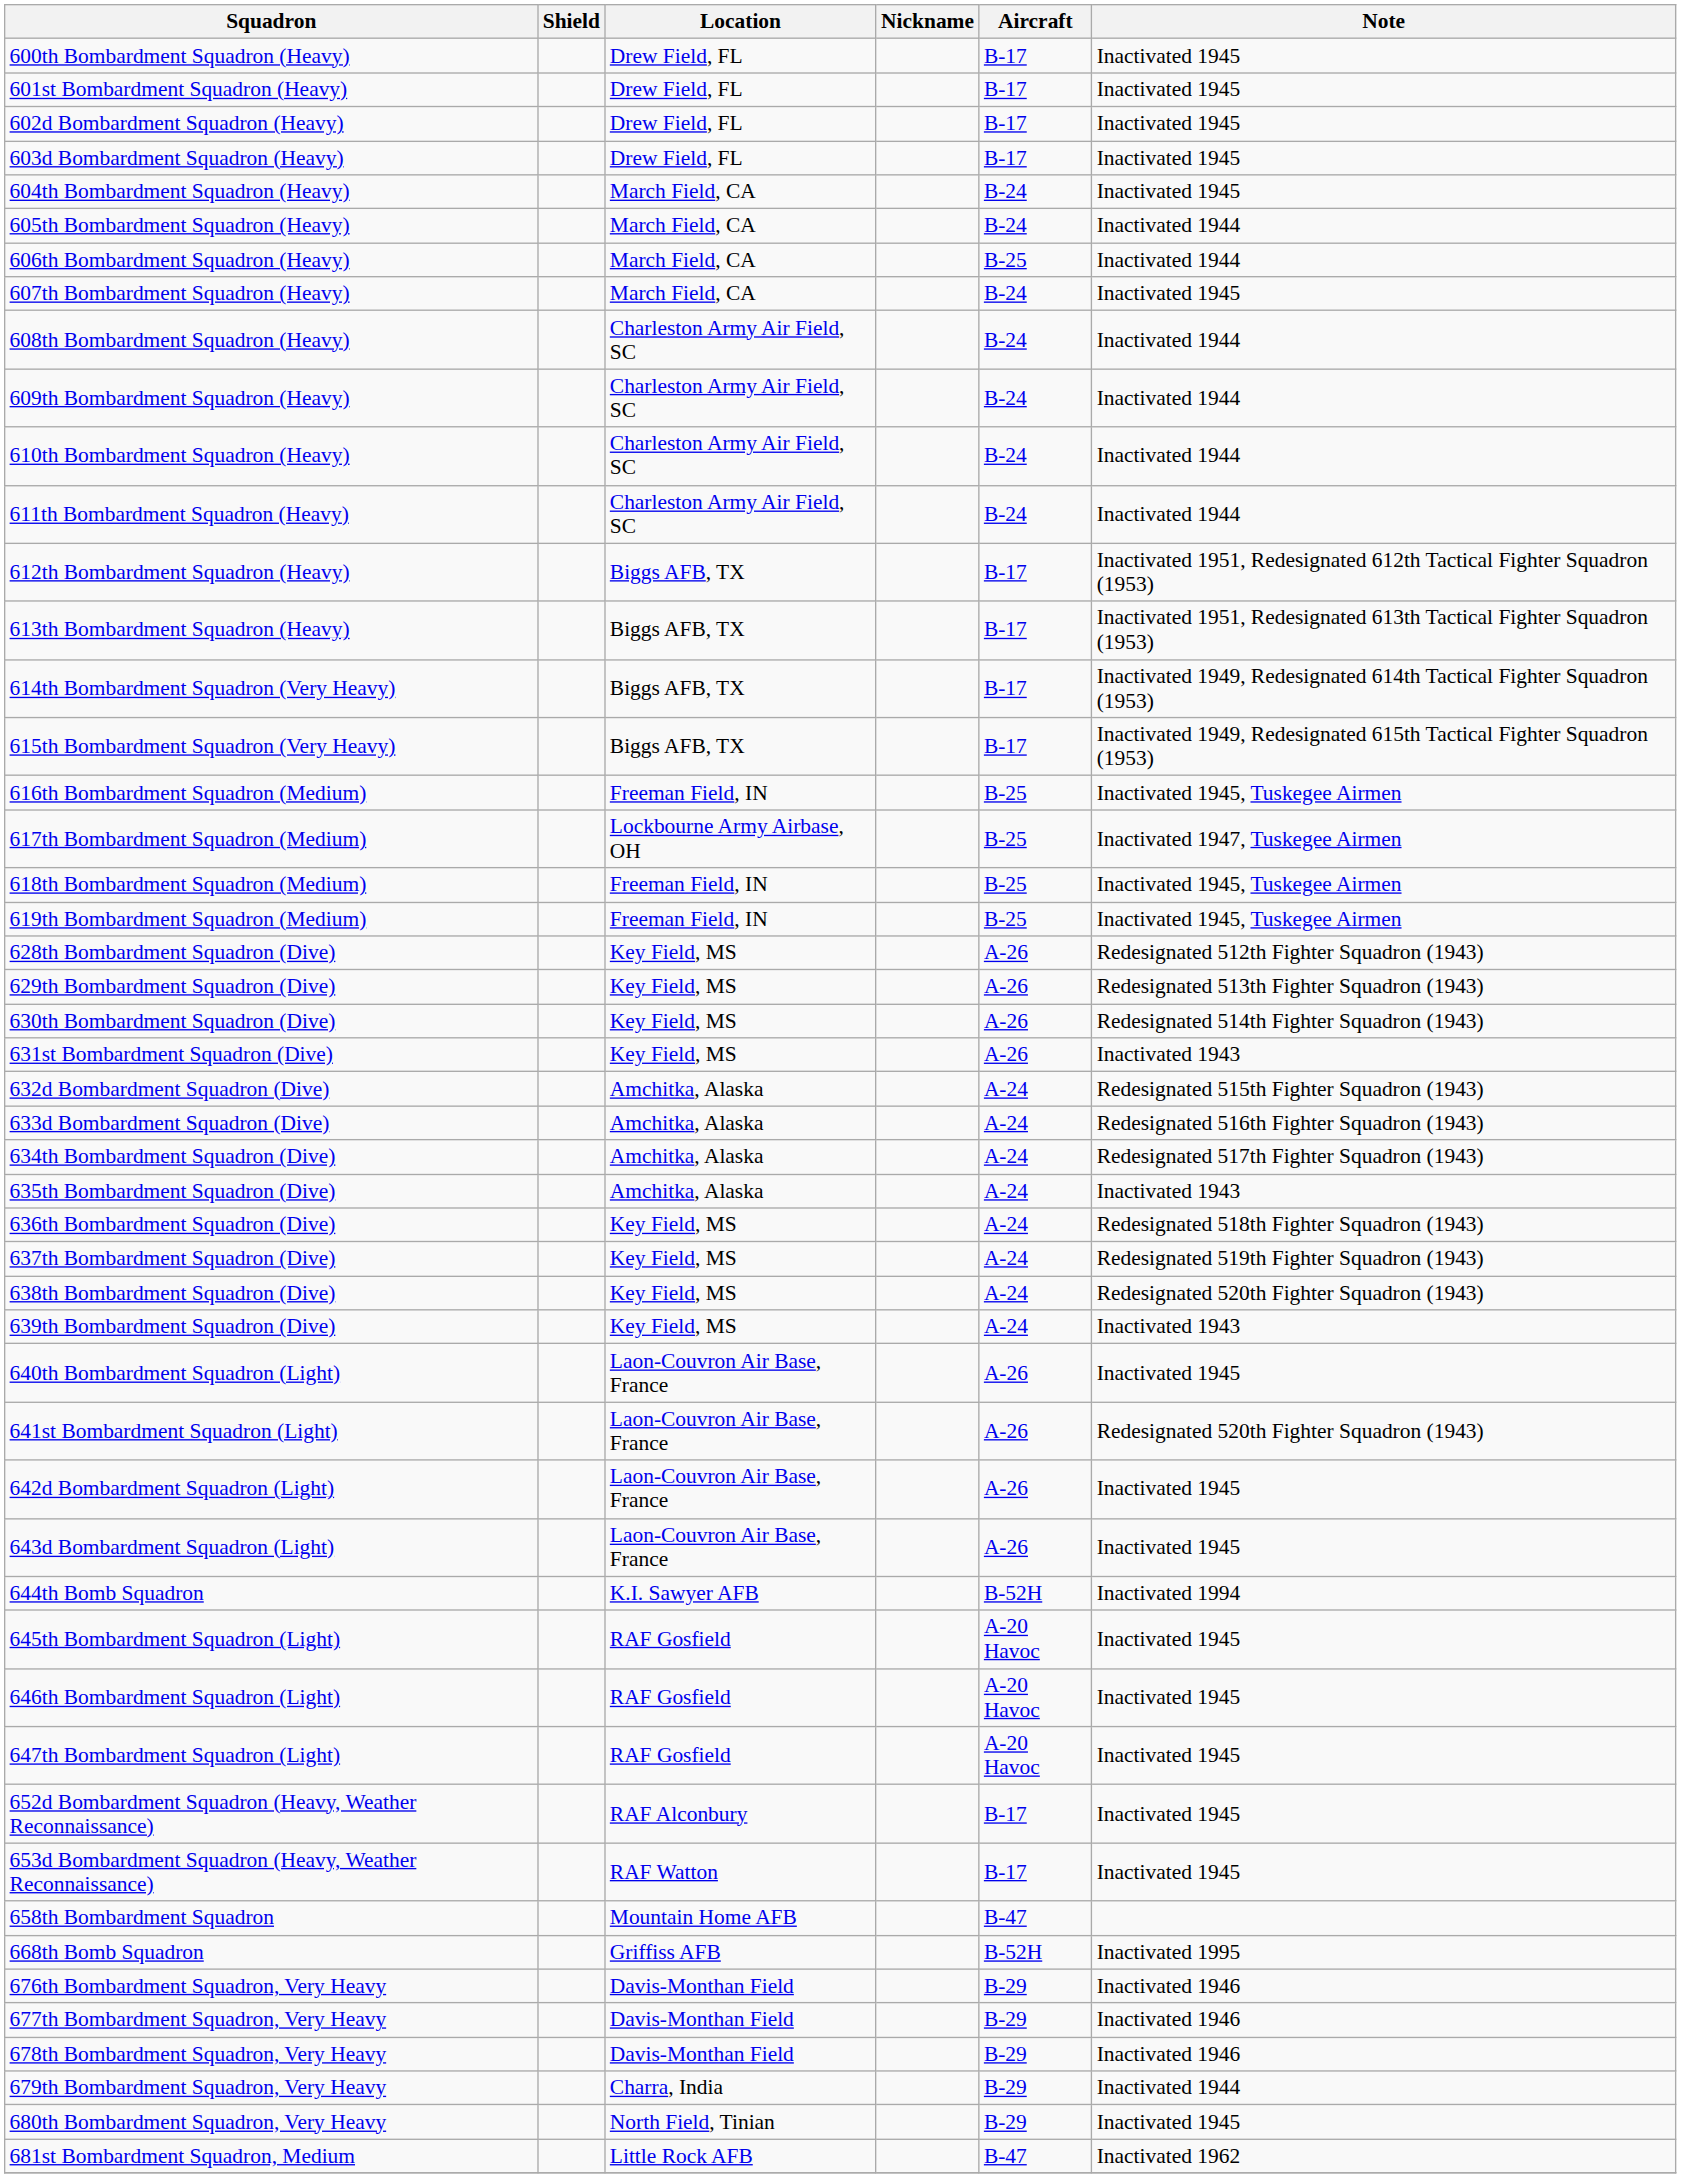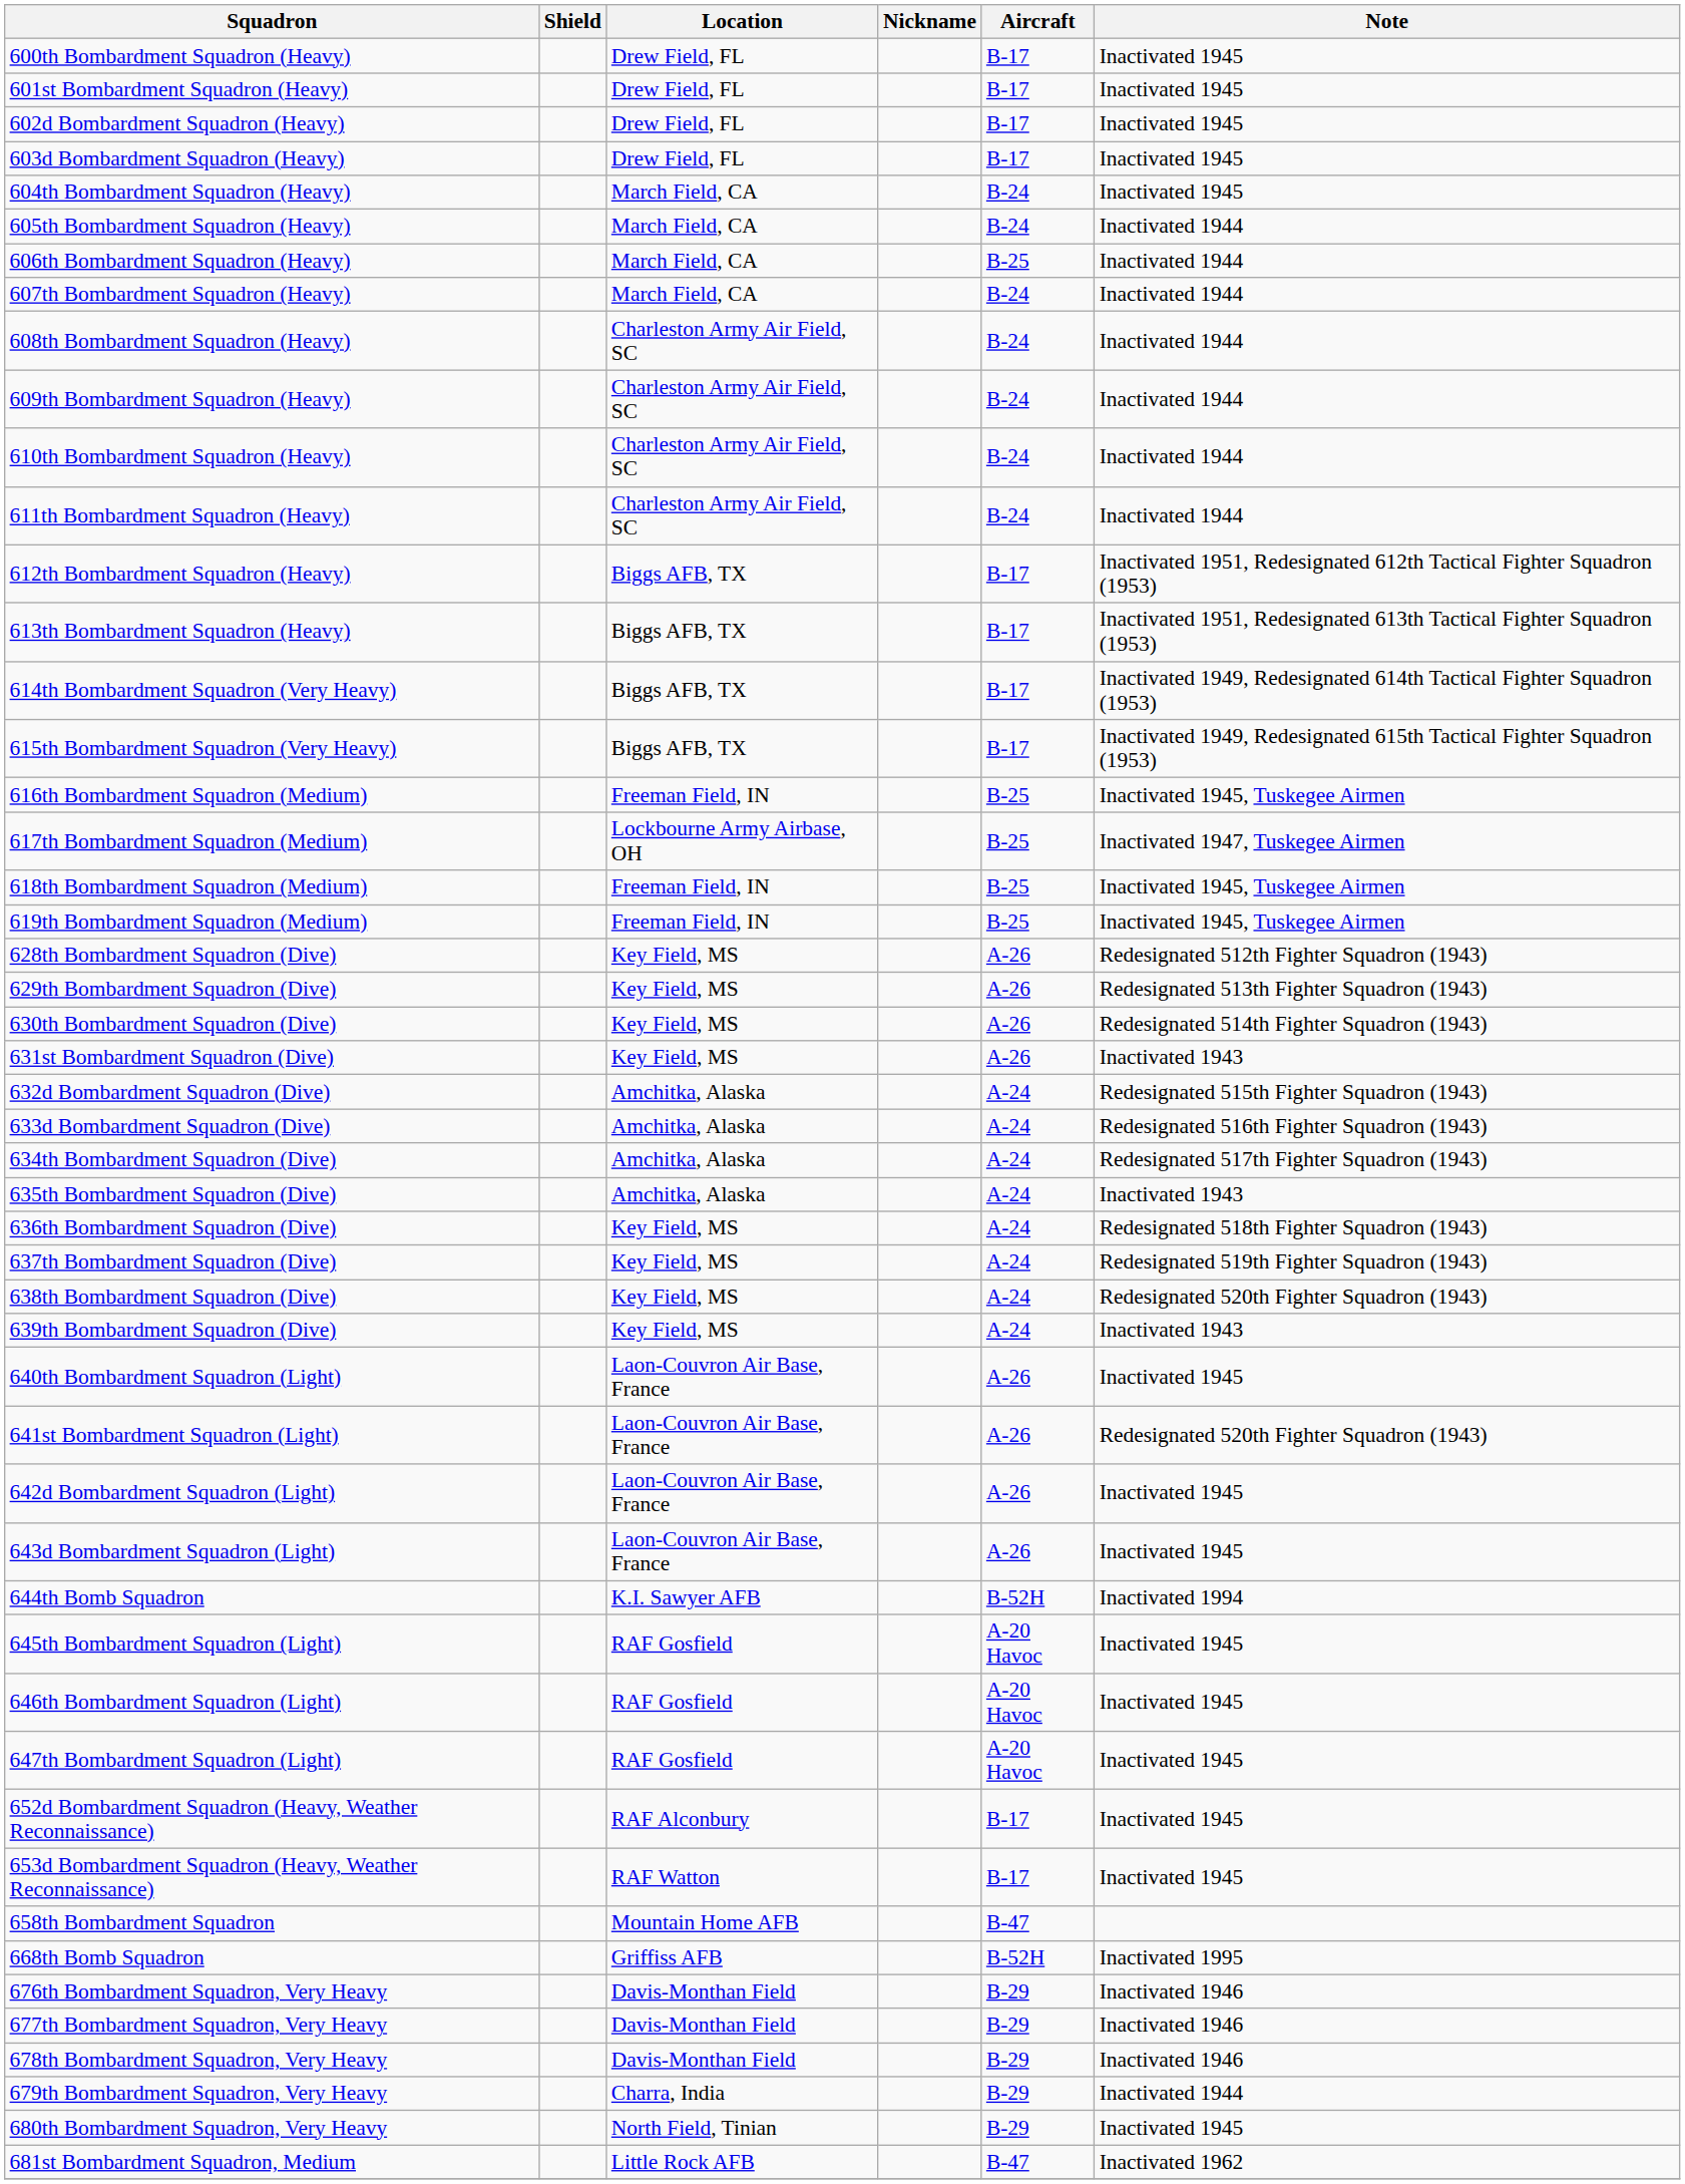607th Bombardment Squadron (Heavy) | Note: Inactivated 1945 -> Inactivated 1944
